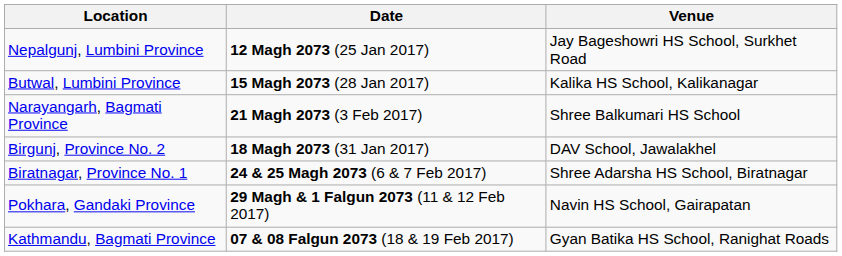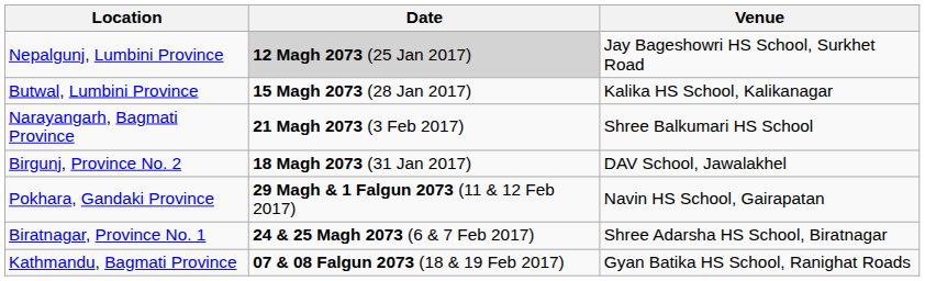Nepalgunj, Lumbini Province | Date: no background -> lightgrey background
rows swapped: Biratnagar, Province No. 1 <-> Pokhara, Gandaki Province
